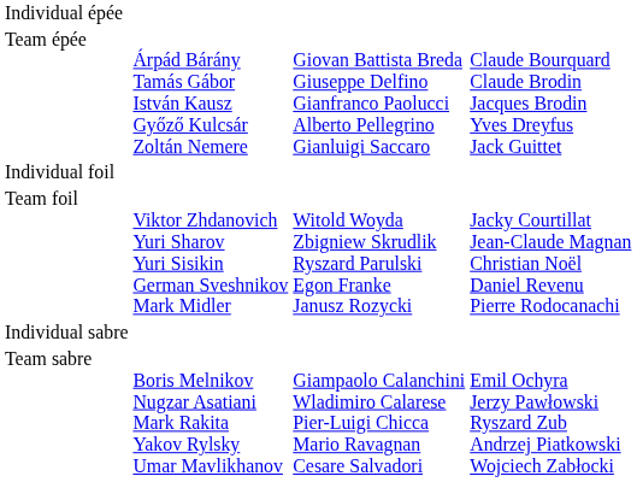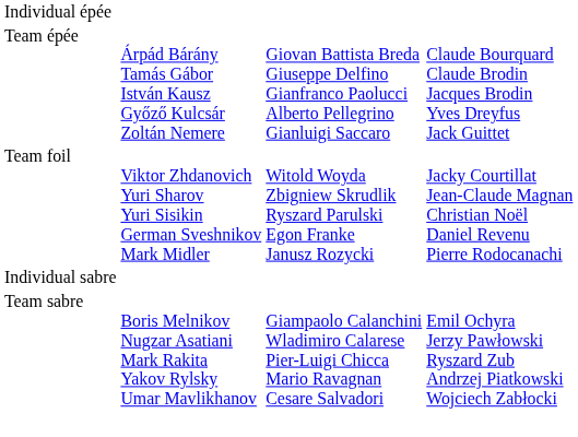- row: Individual foil
